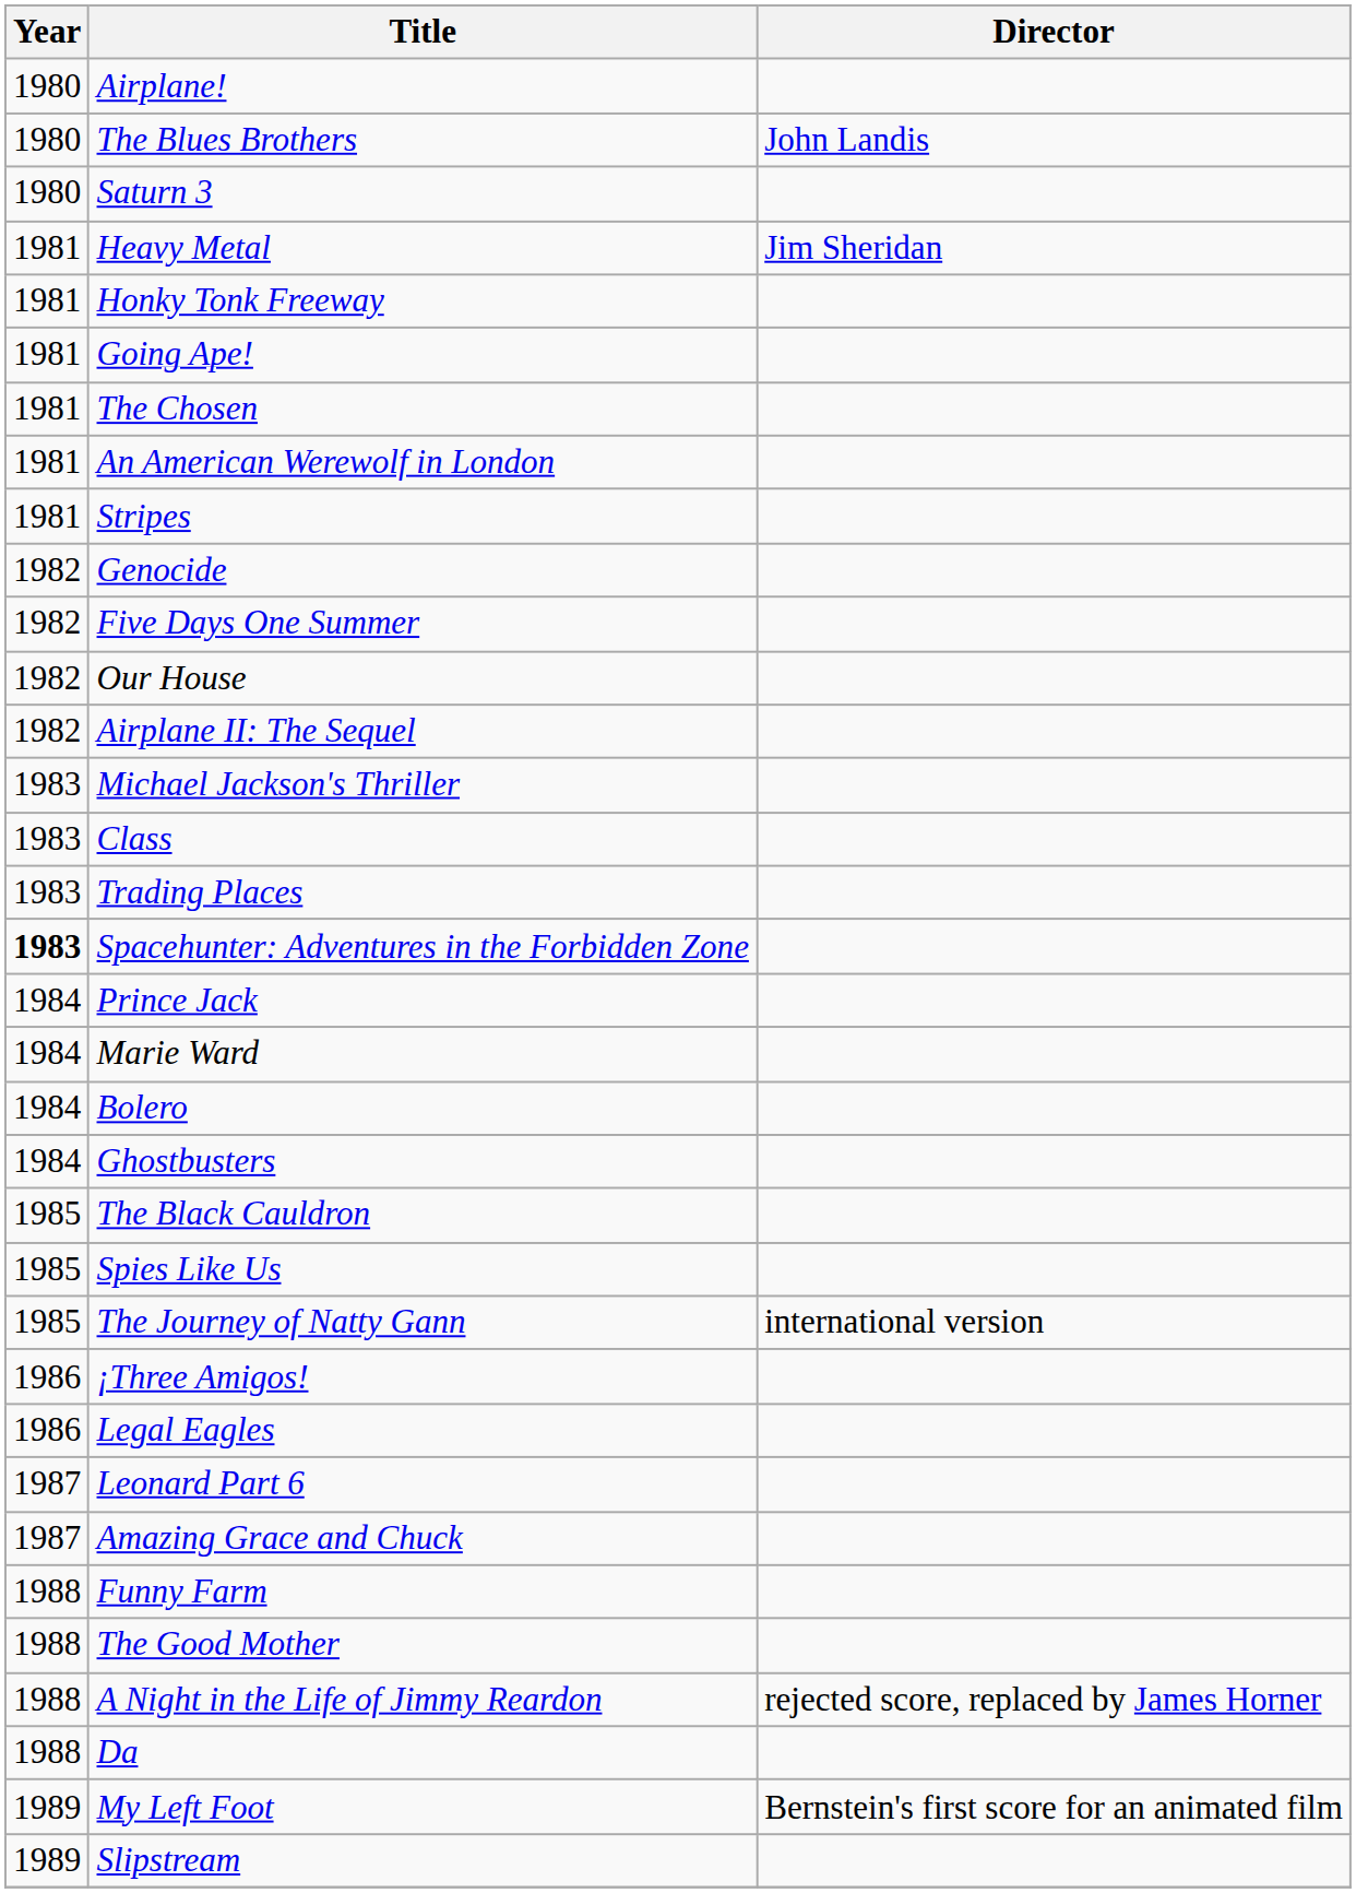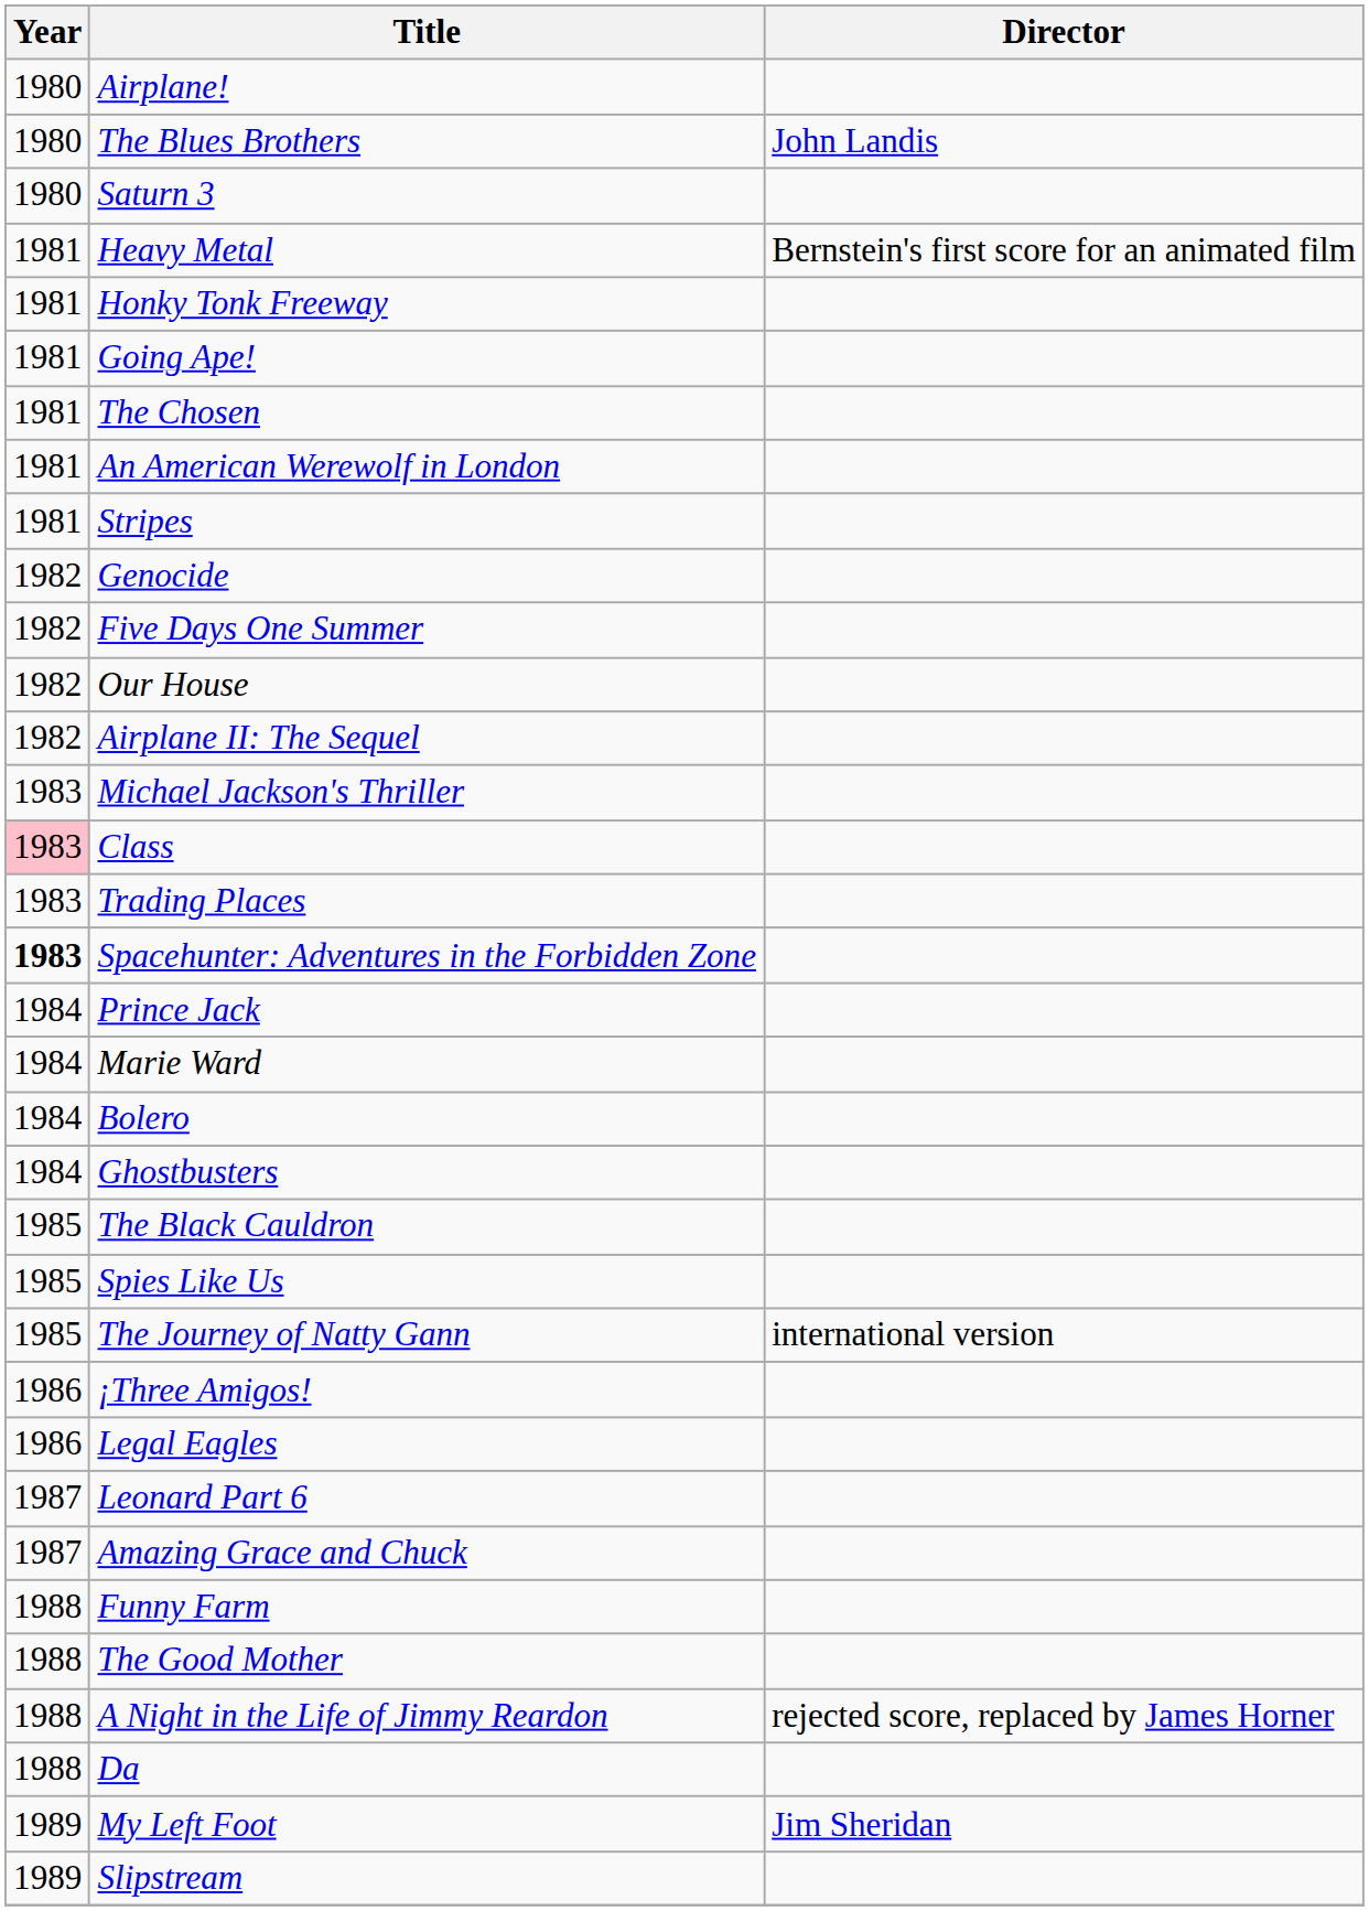Heavy Metal | Director: Jim Sheridan -> Bernstein's first score for an animated film
Class | Year: no background -> pink background
My Left Foot | Director: Bernstein's first score for an animated film -> Jim Sheridan
